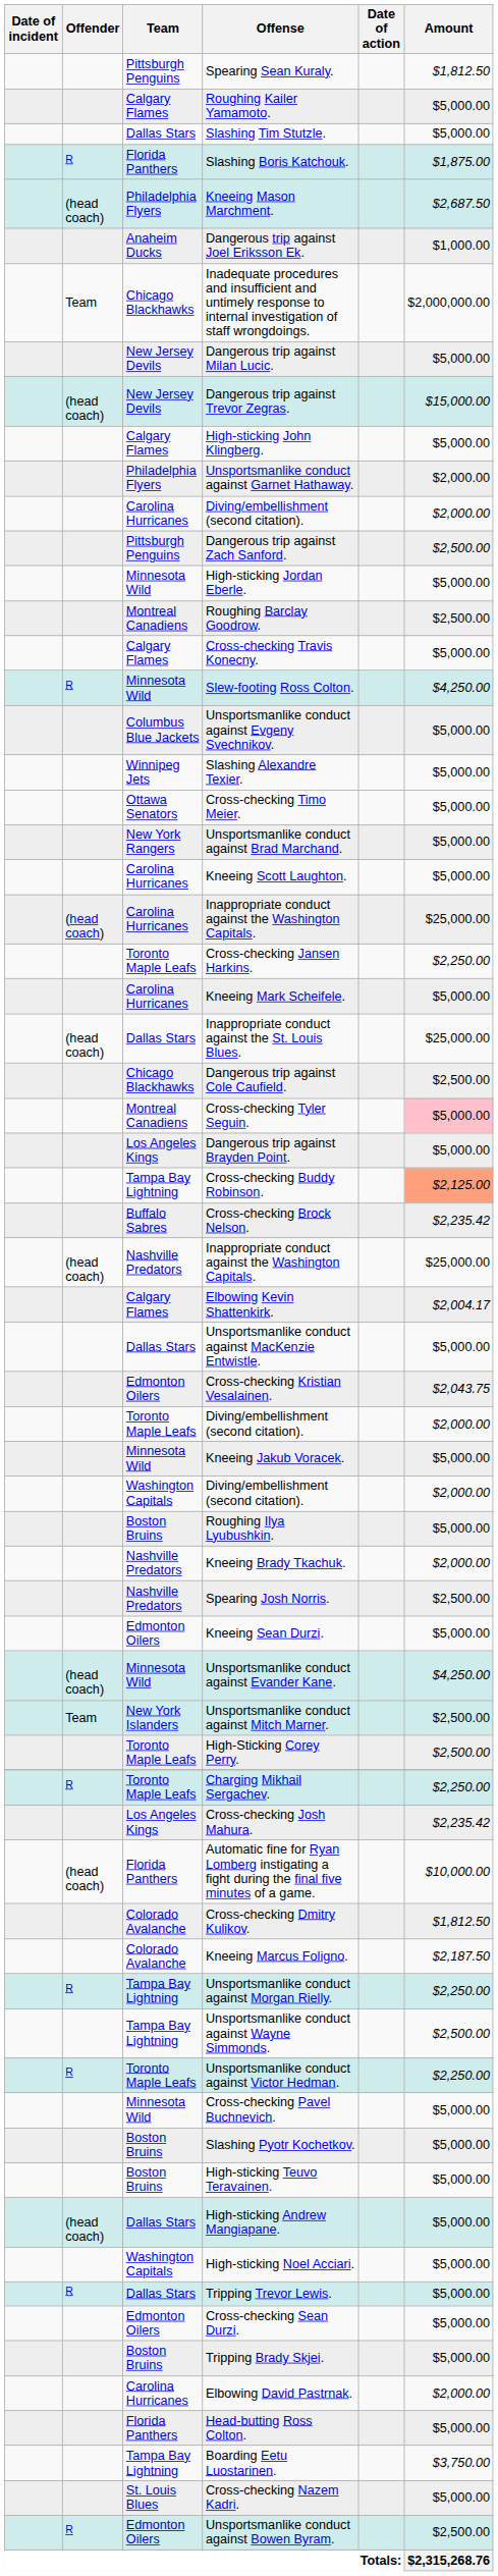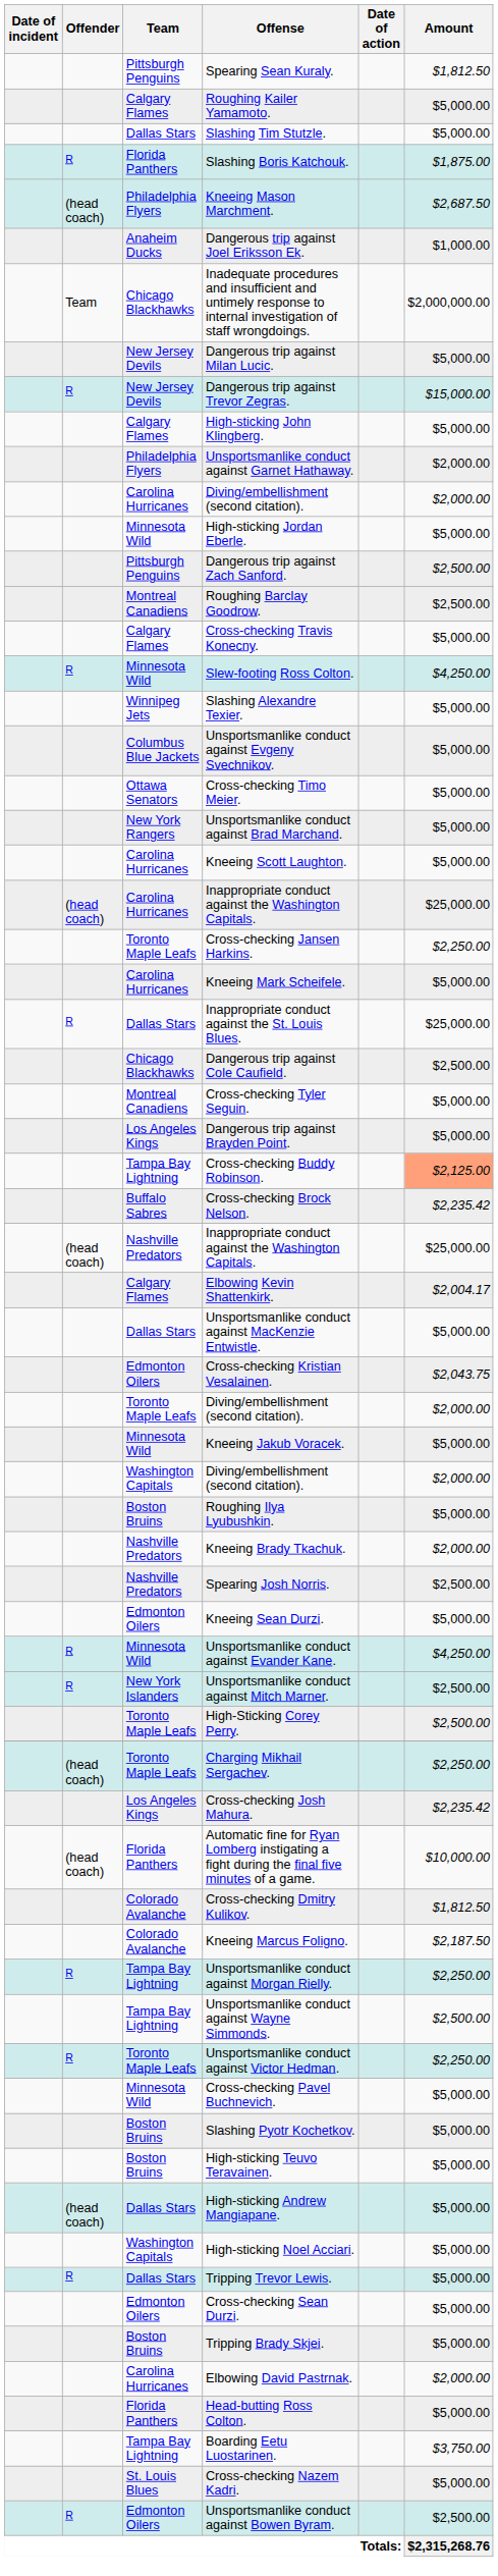Dangerous trip against Trevor Zegras. | Offender: (head coach) -> R
rows swapped: Dangerous trip against Zach Sanford. <-> High-sticking Jordan Eberle.
rows swapped: Slashing Alexandre Texier. <-> Unsportsmanlike conduct against Evgeny Svechnikov.
Inappropriate conduct against the St. Louis Blues. | Offender: (head coach) -> R
Cross-checking Tyler Seguin. | Amount: pink background -> no background
Unsportsmanlike conduct against Evander Kane. | Offender: (head coach) -> R
Unsportsmanlike conduct against Mitch Marner. | Offender: Team -> R
Charging Mikhail Sergachev. | Offender: R -> (head coach)
